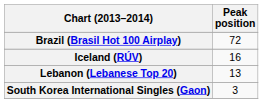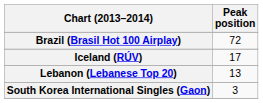Iceland (RÚV) | Peak position: 16 -> 17
